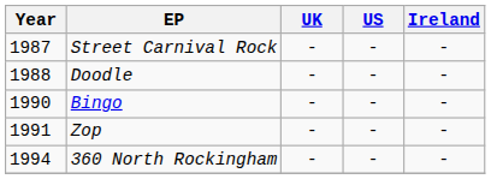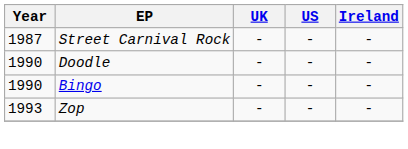Doodle | Year: 1988 -> 1990
Zop | Year: 1991 -> 1993
- row: 1994 | 360 North Rockingham | - | - | -
